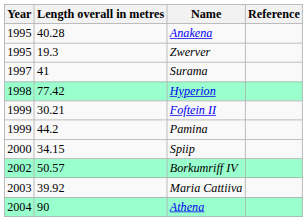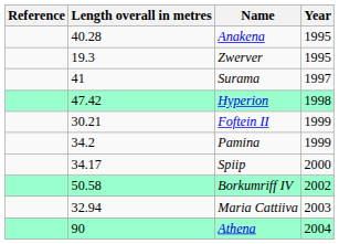columns swapped: Year <-> Reference
Hyperion | Length overall in metres: 77.42 -> 47.42
Pamina | Length overall in metres: 44.2 -> 34.2
Spiip | Length overall in metres: 34.15 -> 34.17
Borkumriff IV | Length overall in metres: 50.57 -> 50.58
Maria Cattiiva | Length overall in metres: 39.92 -> 32.94
